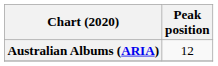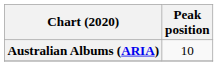Australian Albums (ARIA) | Peak position: 12 -> 10
